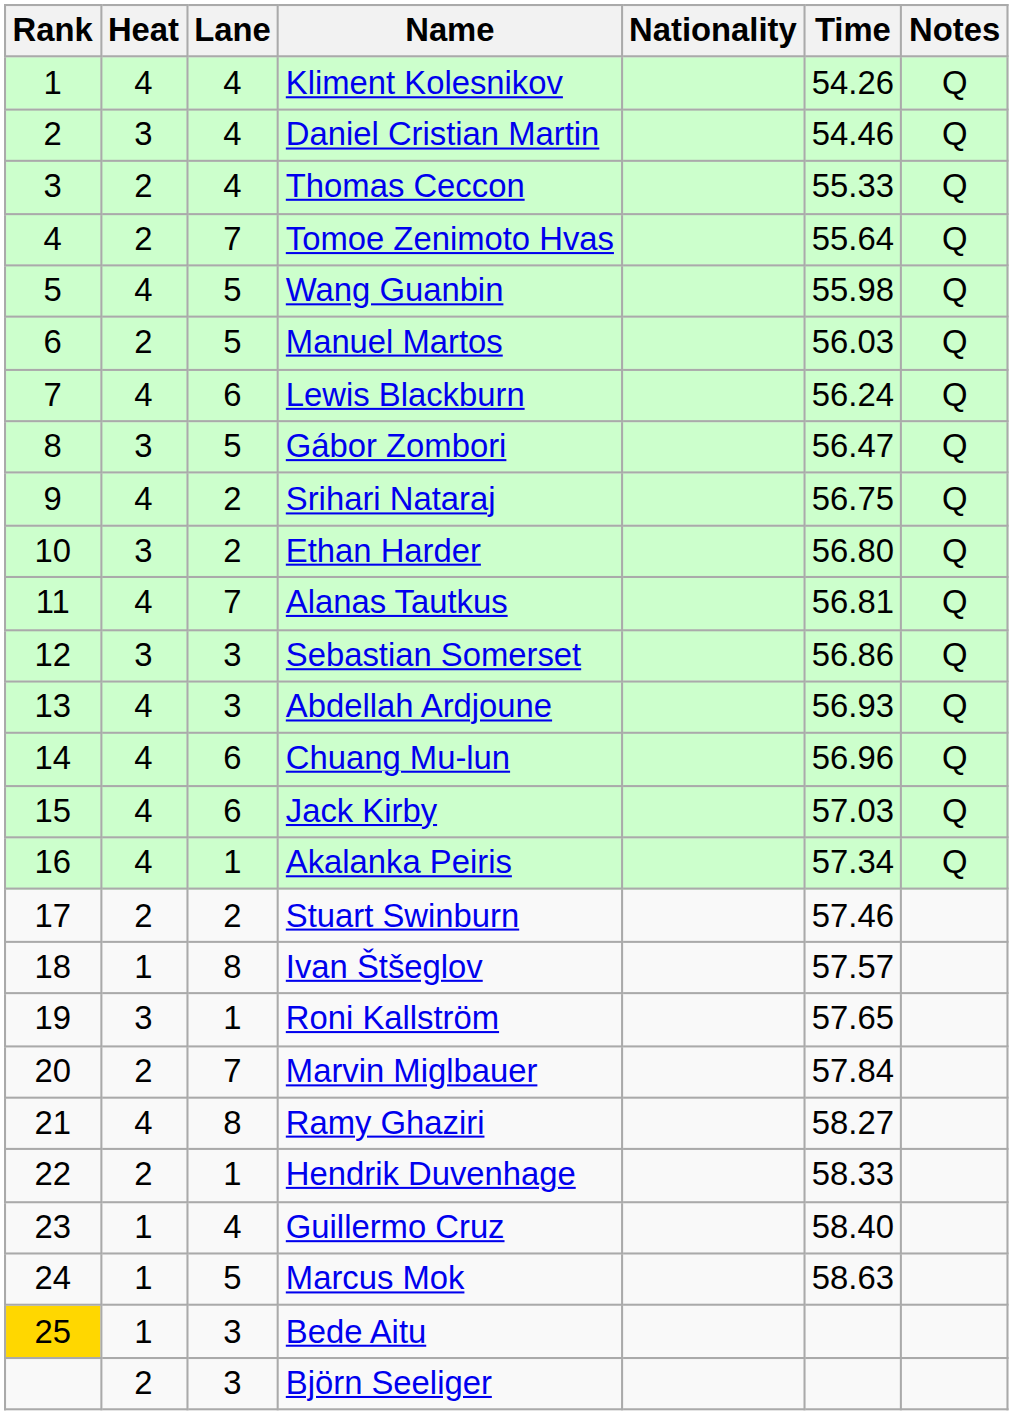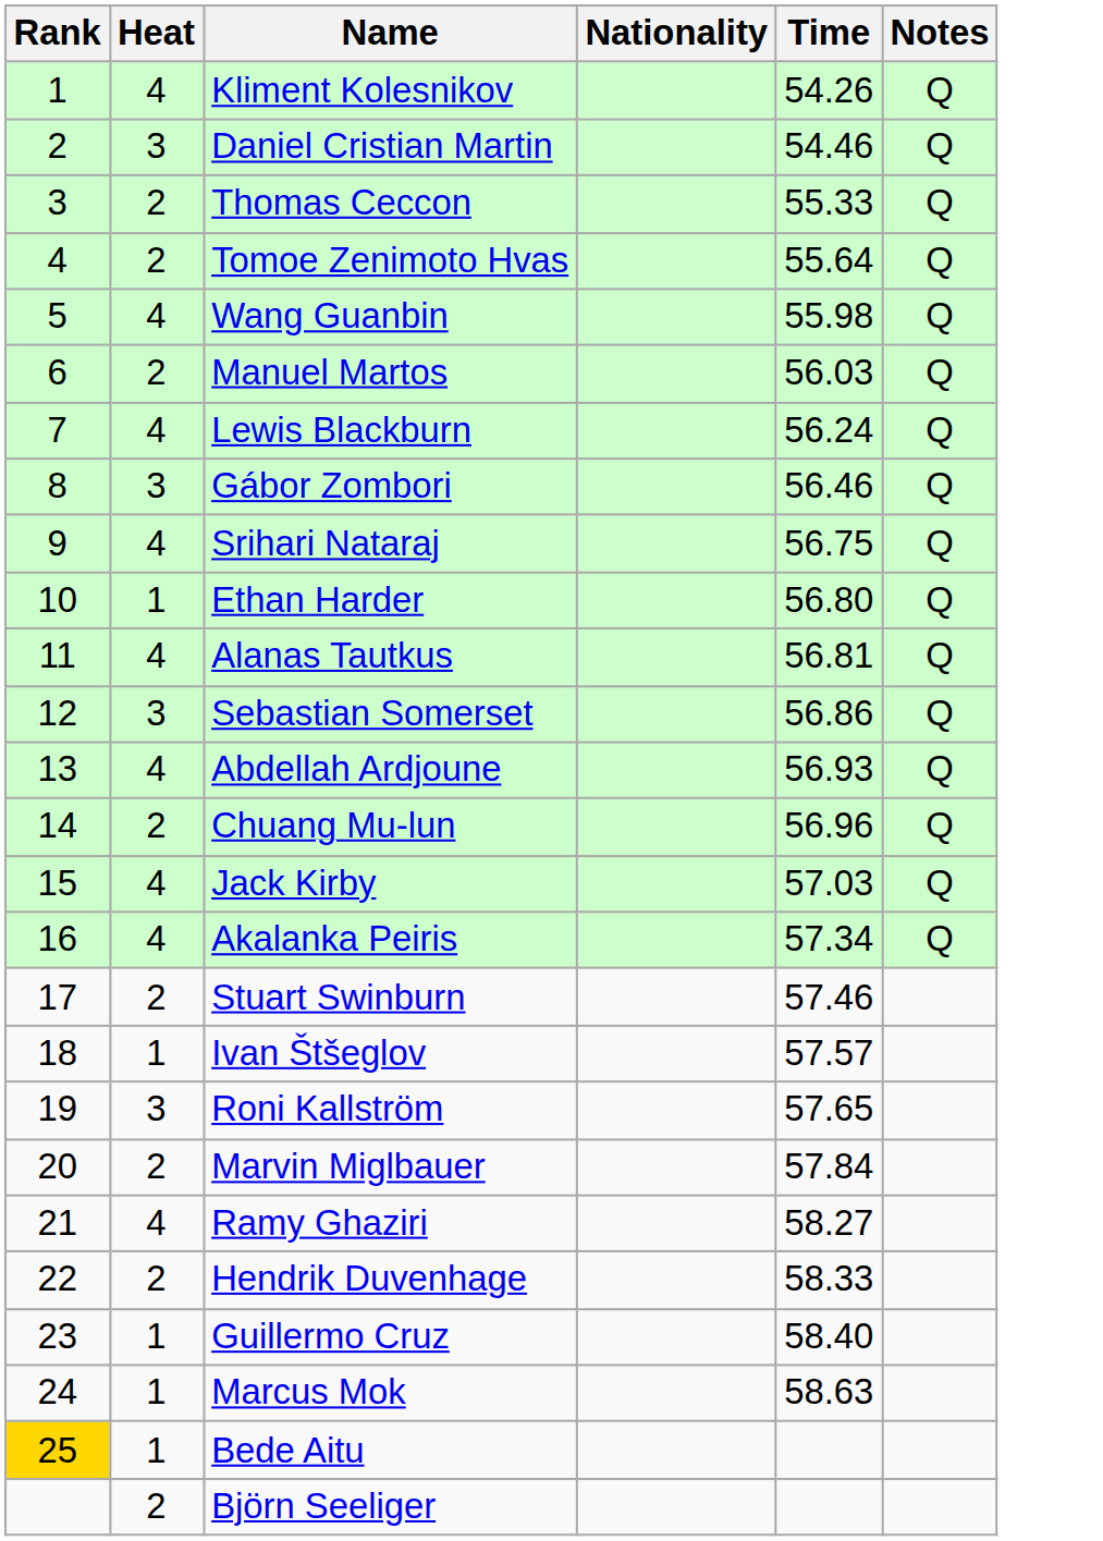- column: Lane | 4 | 4 | 4 | 7 | 5 | 5 | 6 | 5 | 2 | 2 | 7 | 3 | 3 | 6 | 6 | 1 | 2 | 8 | 1 | 7 | 8 | 1 | 4 | 5 | 3 | 3
Gábor Zombori | Time: 56.47 -> 56.46
Ethan Harder | Heat: 3 -> 1
Chuang Mu-lun | Heat: 4 -> 2
